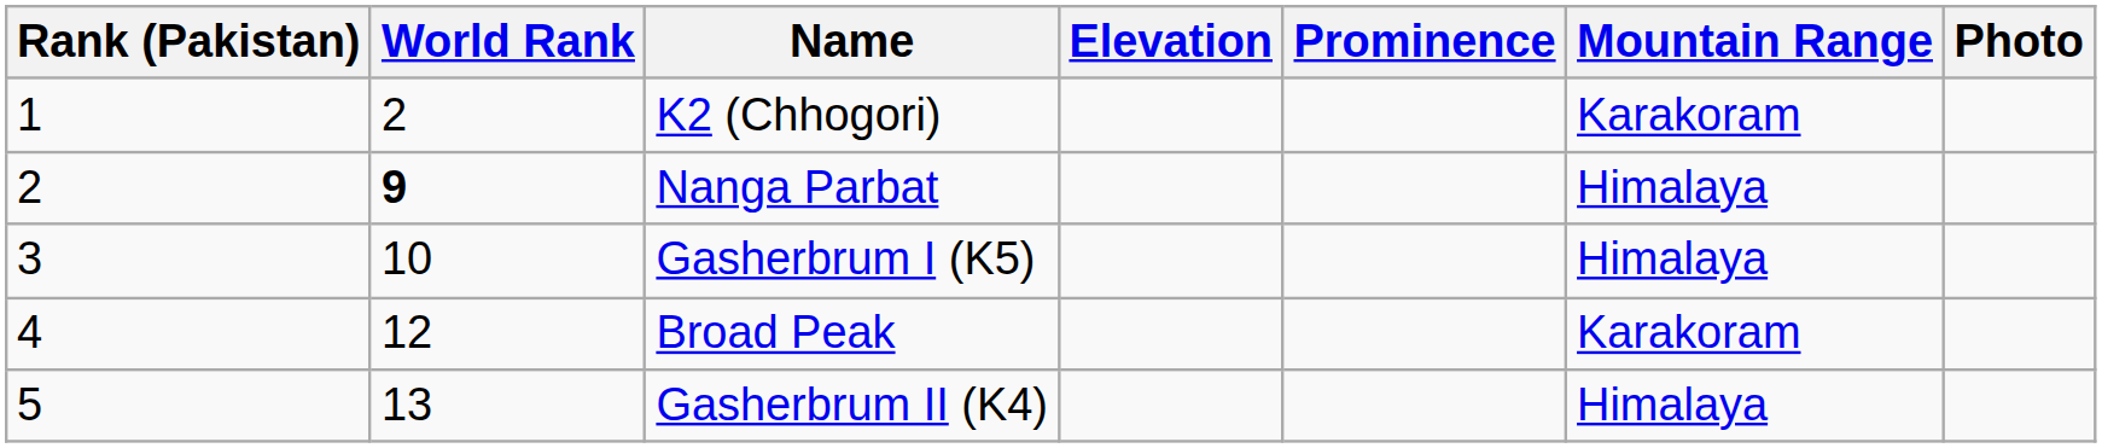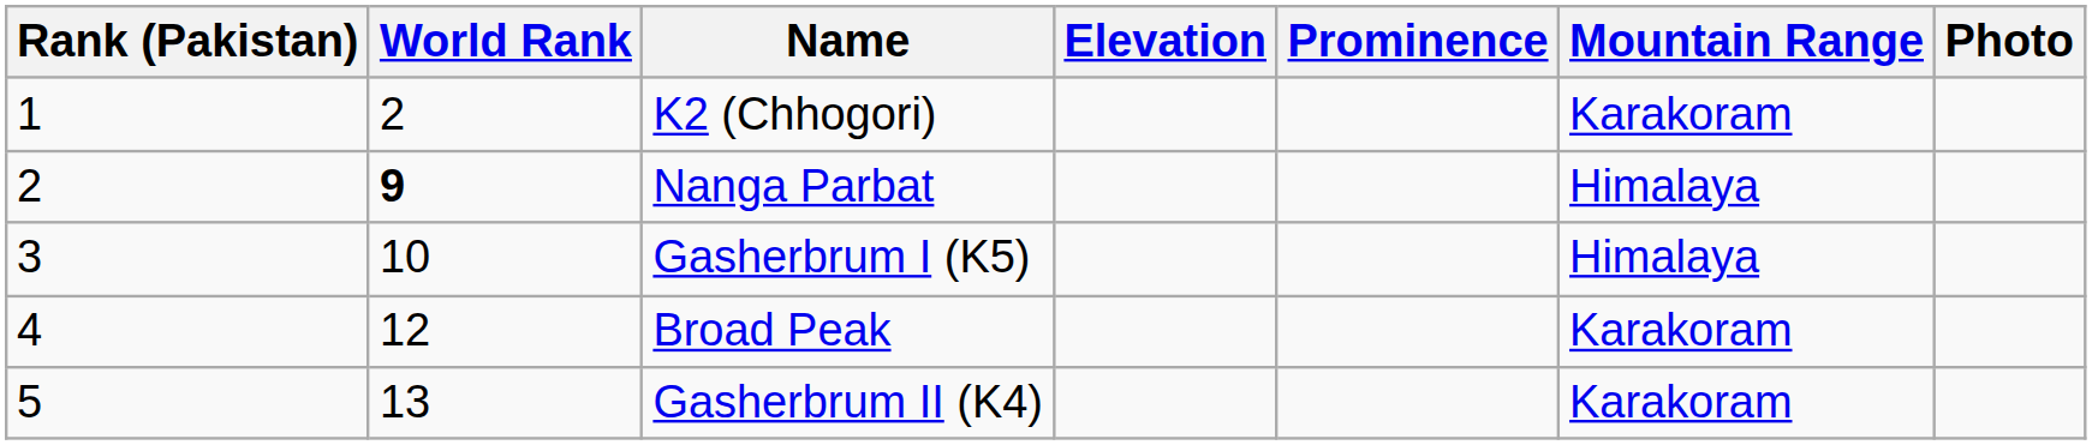Gasherbrum II (K4) | Mountain Range: Himalaya -> Karakoram
